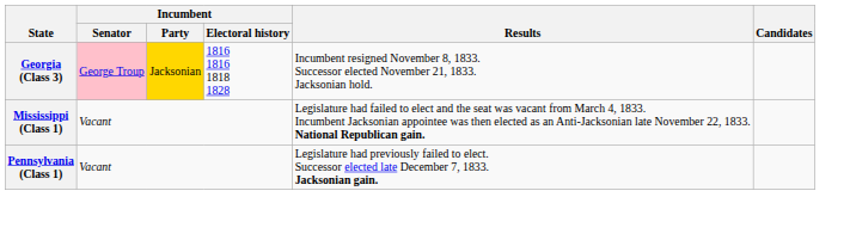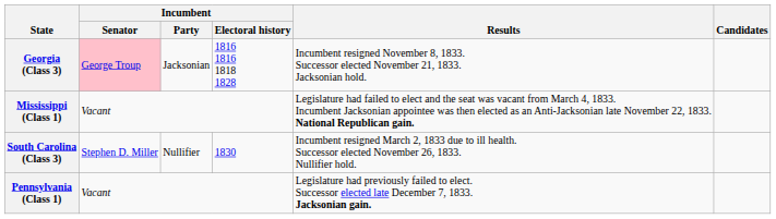Georgia (Class 3) | Incumbent / Party: gold background -> no background
+ row: South Carolina (Class 3) | Stephen D. Miller | Nullifier | 1830 | Incumbent resigned March 2, 1833 due to ill health. Successor elected November 26, 1833. Nullifier hold.
